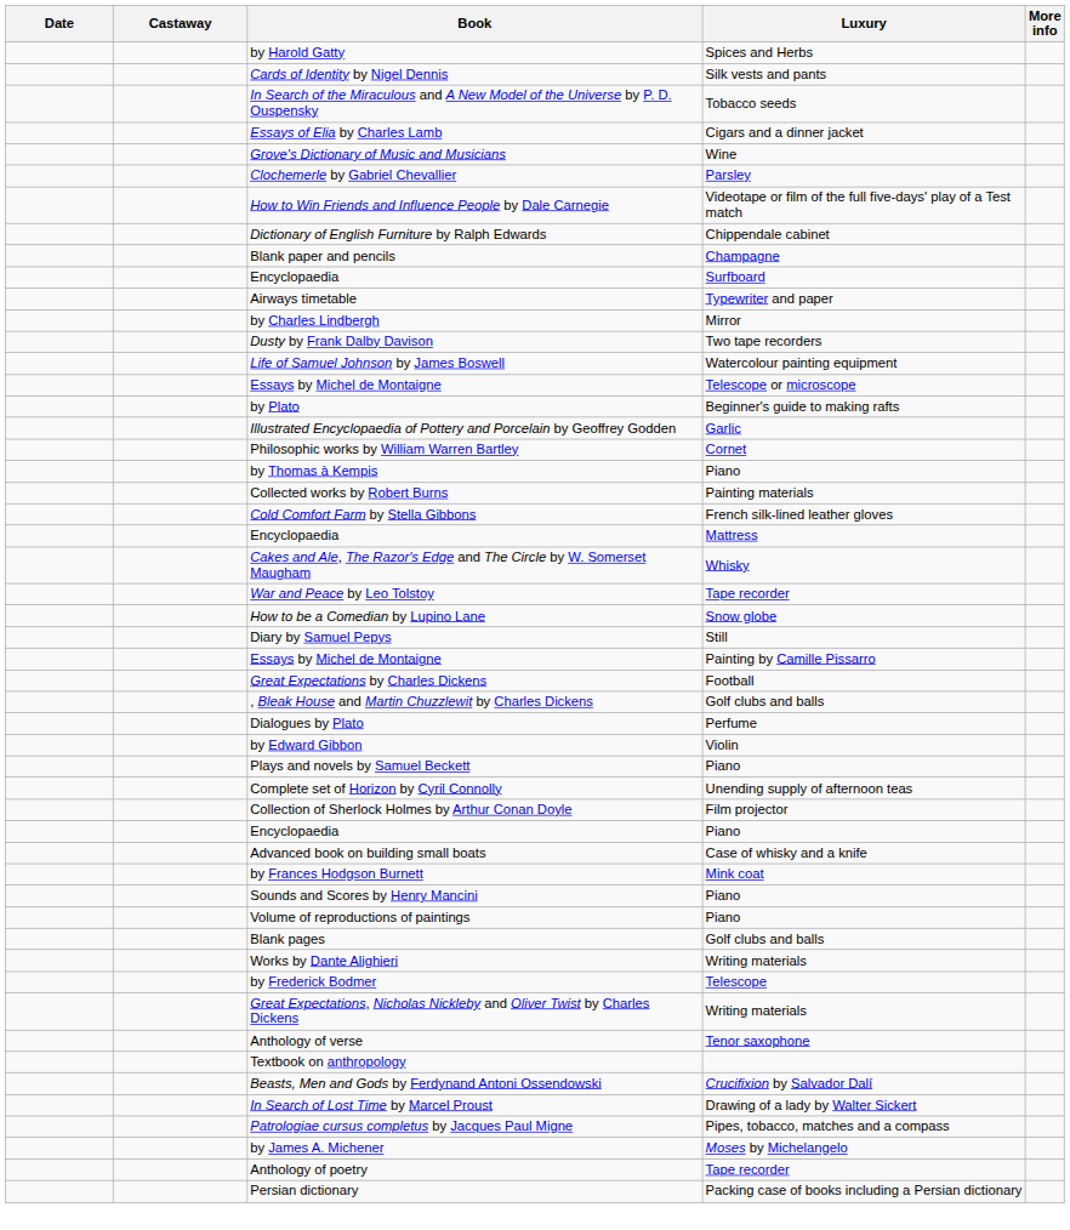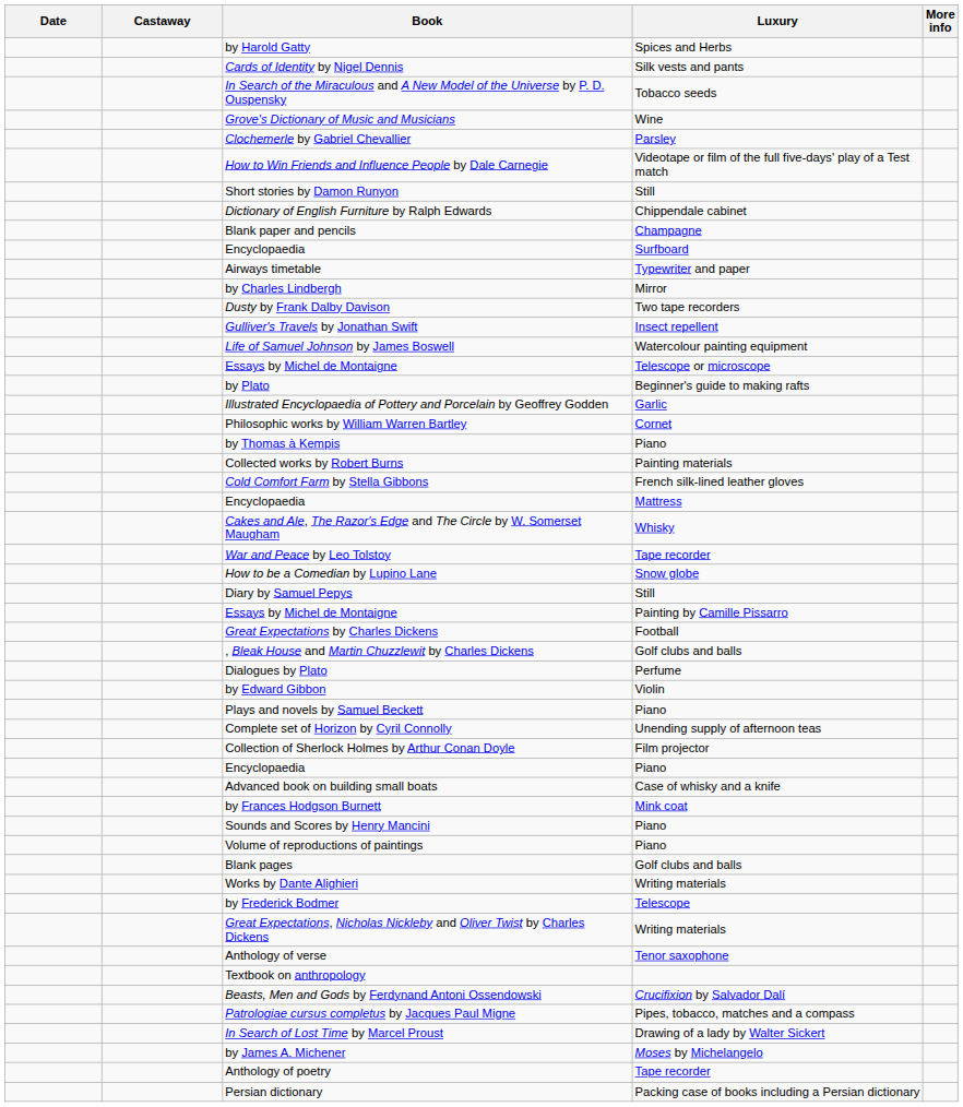- row: Essays of Elia by Charles Lamb | Cigars and a dinner jacket
+ row: Short stories by Damon Runyon | Still
+ row: Gulliver's Travels by Jonathan Swift | Insect repellent
rows swapped: Patrologiae cursus completus by Jacques Paul Migne <-> In Search of Lost Time by Marcel Proust
